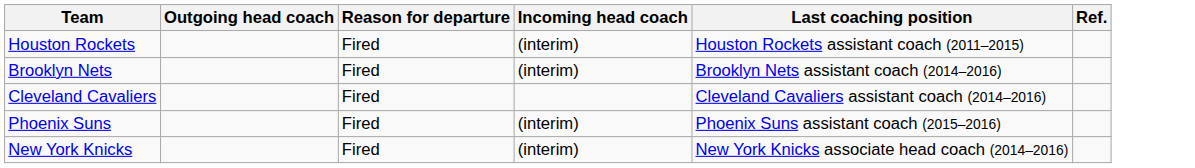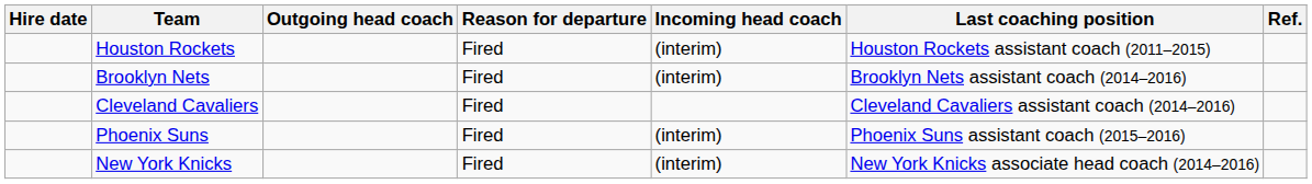+ column: Hire date
